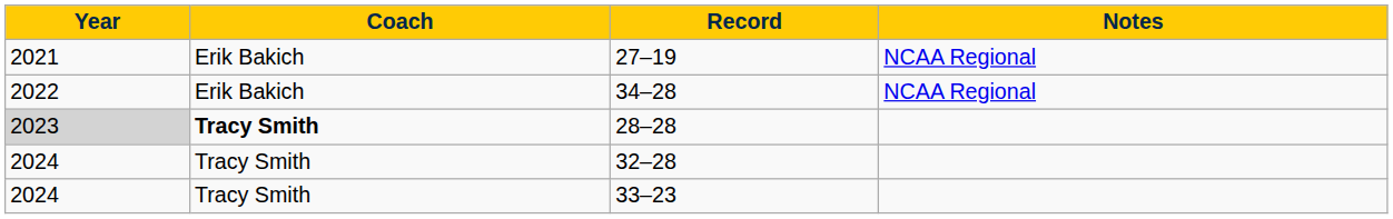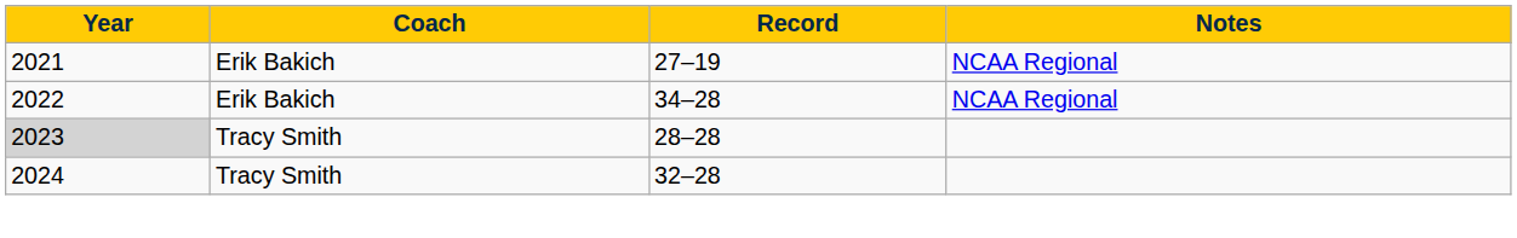28–28 | Coach: bold -> normal
- row: 2024 | Tracy Smith | 33–23
